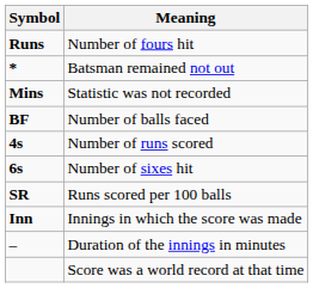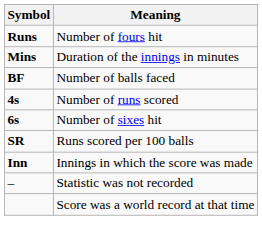- row: * | Batsman remained not out
Mins | Meaning: Statistic was not recorded -> Duration of the innings in minutes
– | Meaning: Duration of the innings in minutes -> Statistic was not recorded
